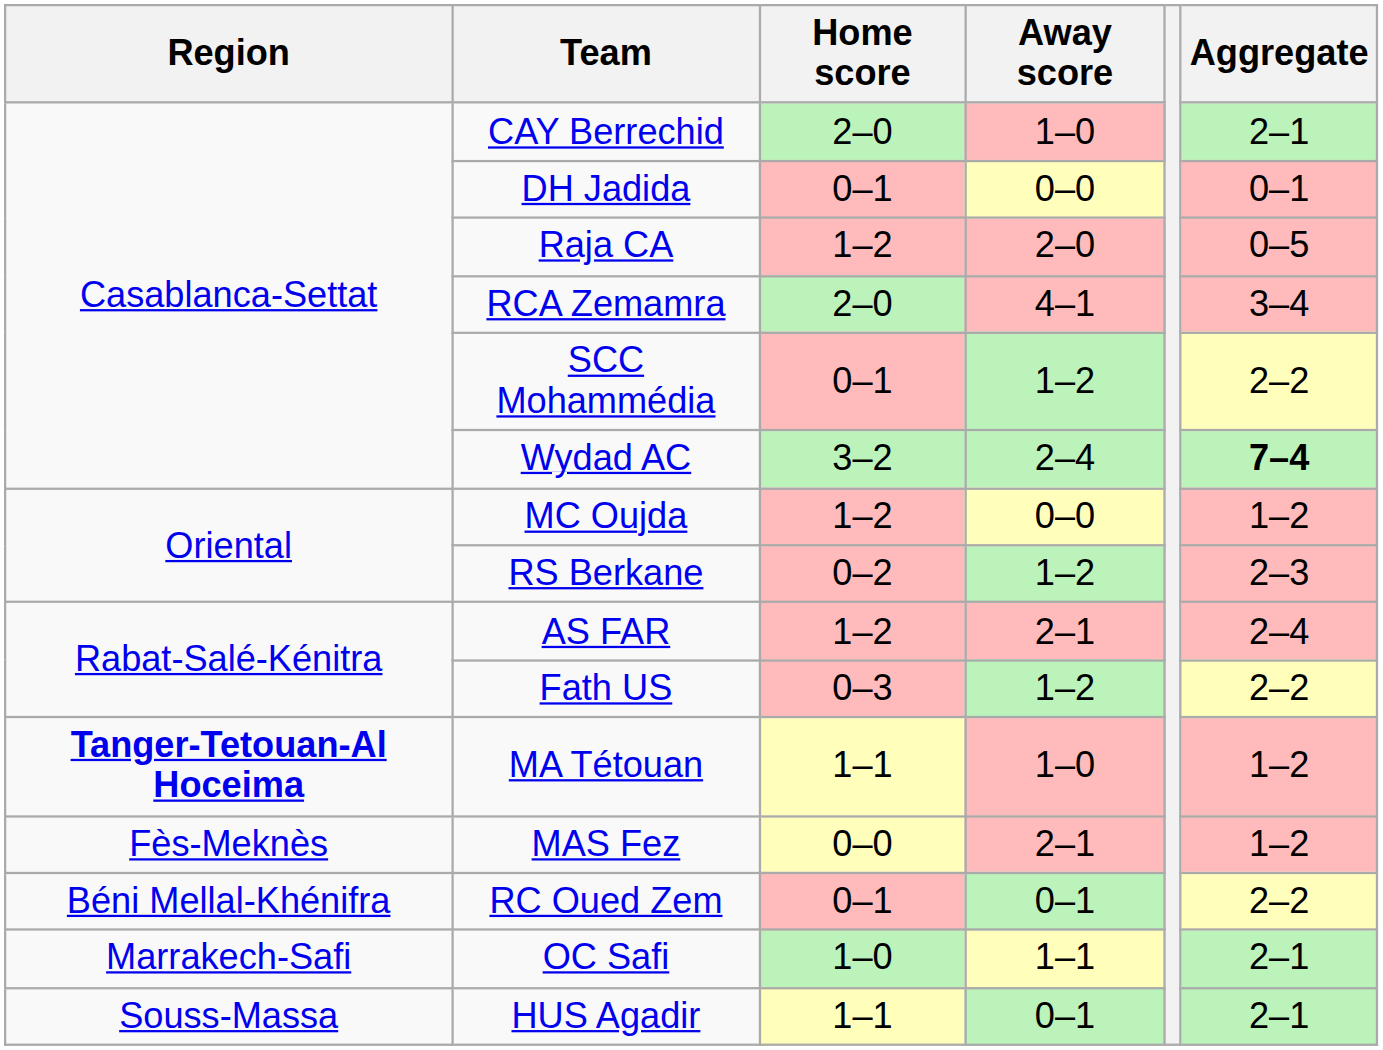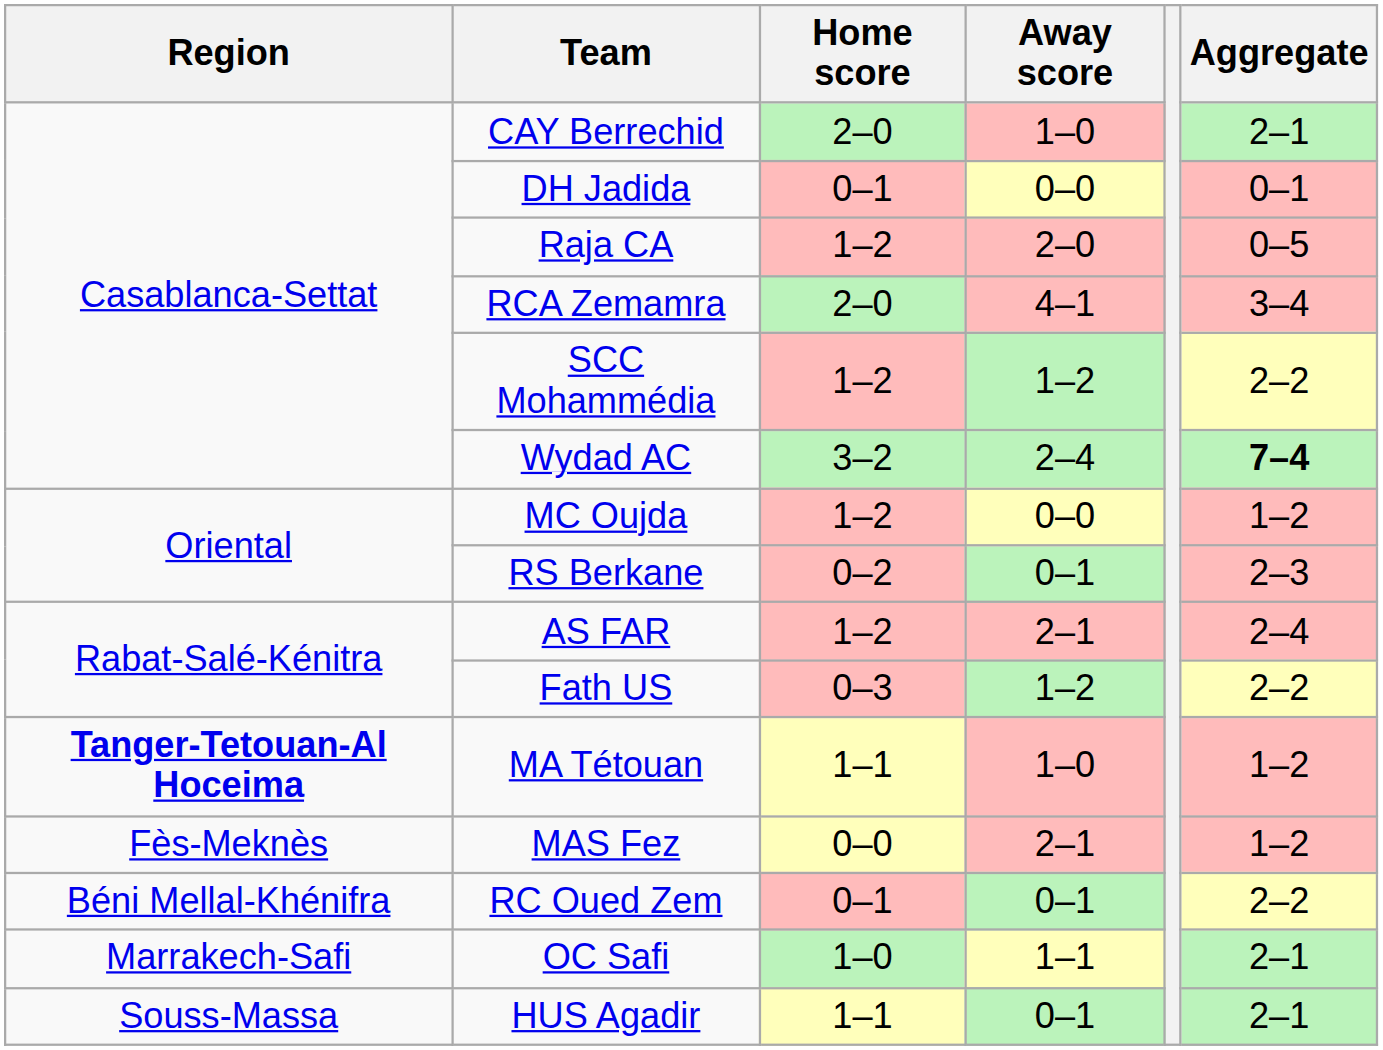SCC Mohammédia | Home score: 0–1 -> 1–2
RS Berkane | Away score: 1–2 -> 0–1
